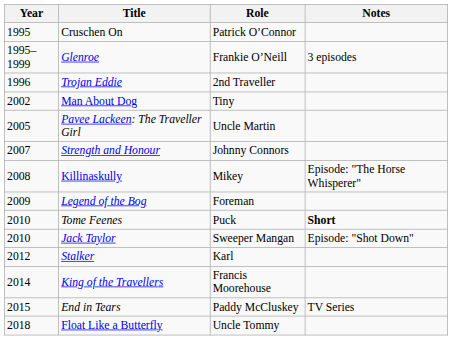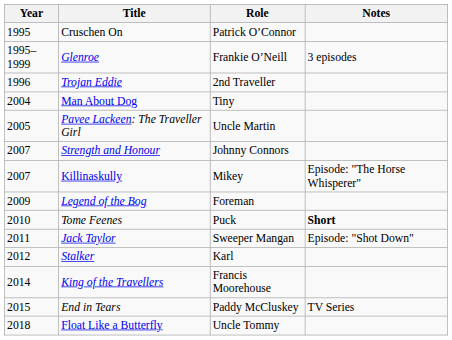Man About Dog | Year: 2002 -> 2004
Killinaskully | Year: 2008 -> 2007
Jack Taylor | Year: 2010 -> 2011
